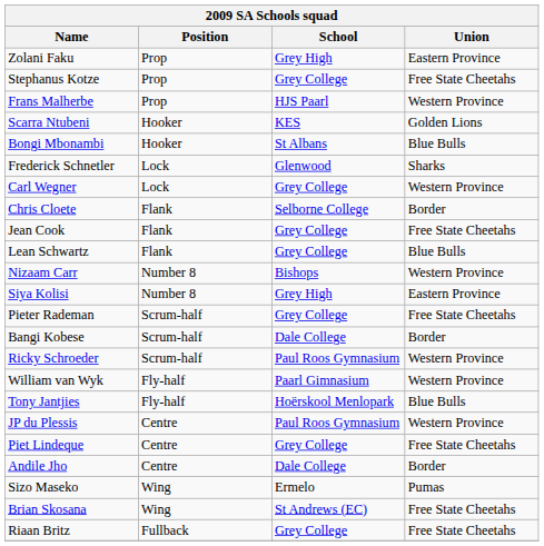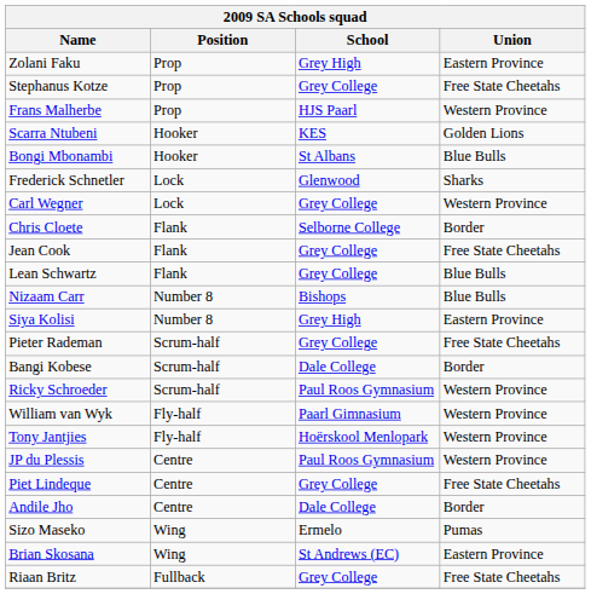Nizaam Carr | Union: Western Province -> Blue Bulls
Tony Jantjies | Union: Blue Bulls -> Western Province
Brian Skosana | Union: Free State Cheetahs -> Eastern Province
